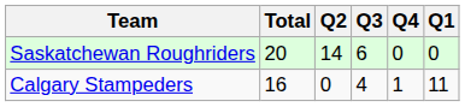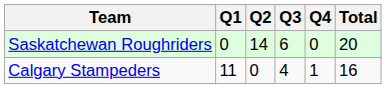columns swapped: Q1 <-> Total
